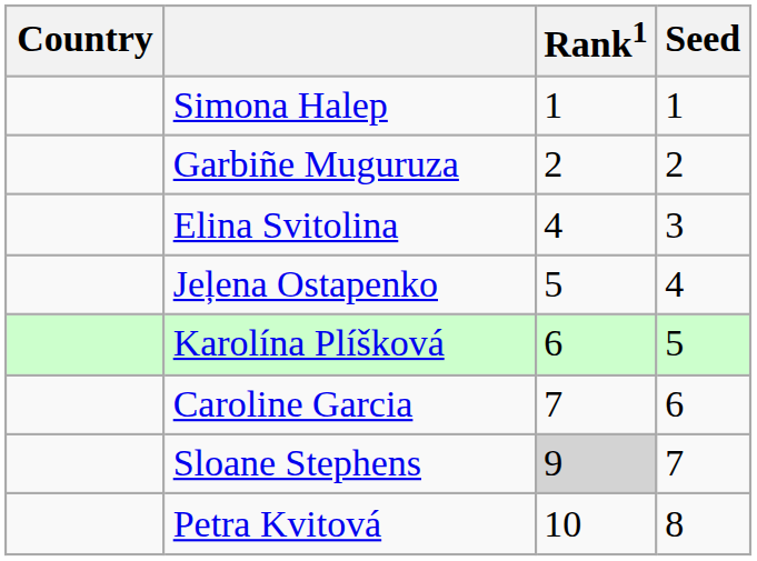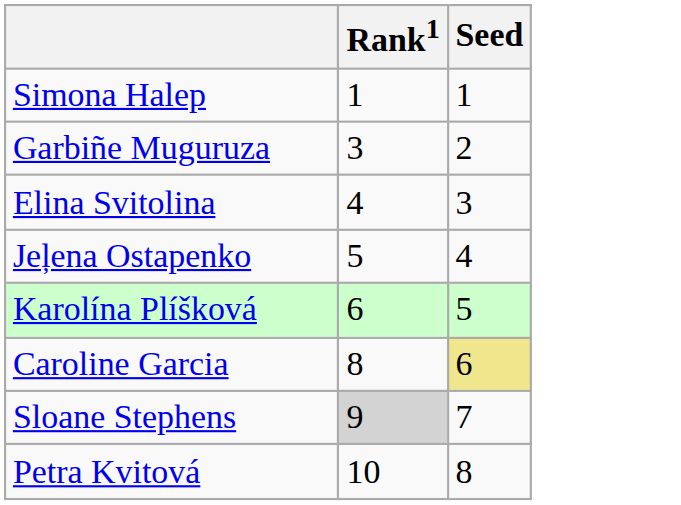- column: Country
Garbiñe Muguruza | Rank1: 2 -> 3
Caroline Garcia | Rank1: 7 -> 8
Caroline Garcia | Seed: no background -> khaki background
